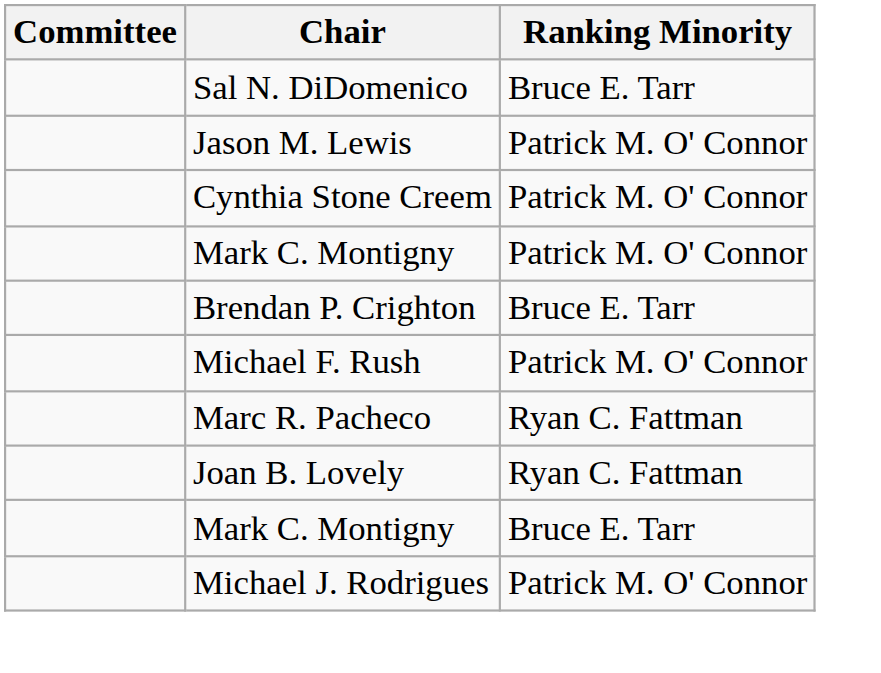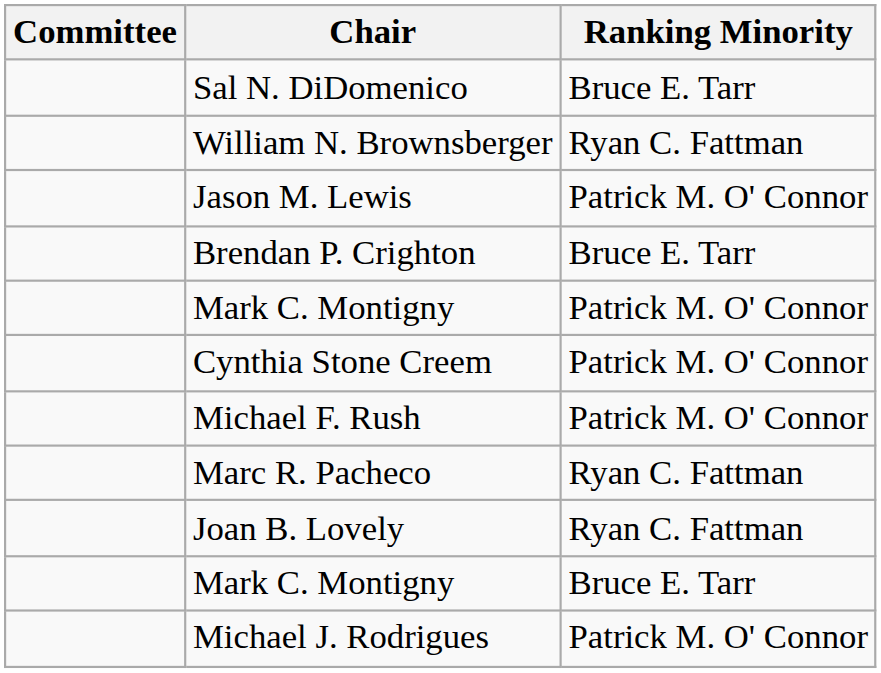+ row: William N. Brownsberger | Ryan C. Fattman
rows swapped: Cynthia Stone Creem <-> Brendan P. Crighton
